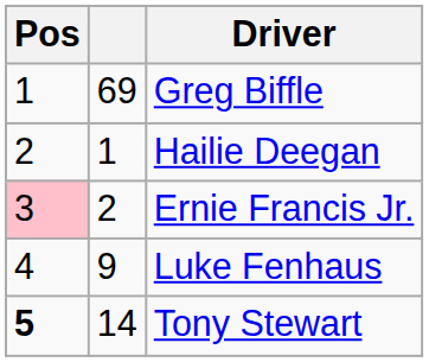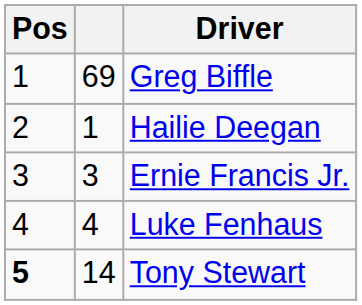Ernie Francis Jr. | Pos: pink background -> no background
Ernie Francis Jr. | column 2: 2 -> 3
Luke Fenhaus | column 2: 9 -> 4
